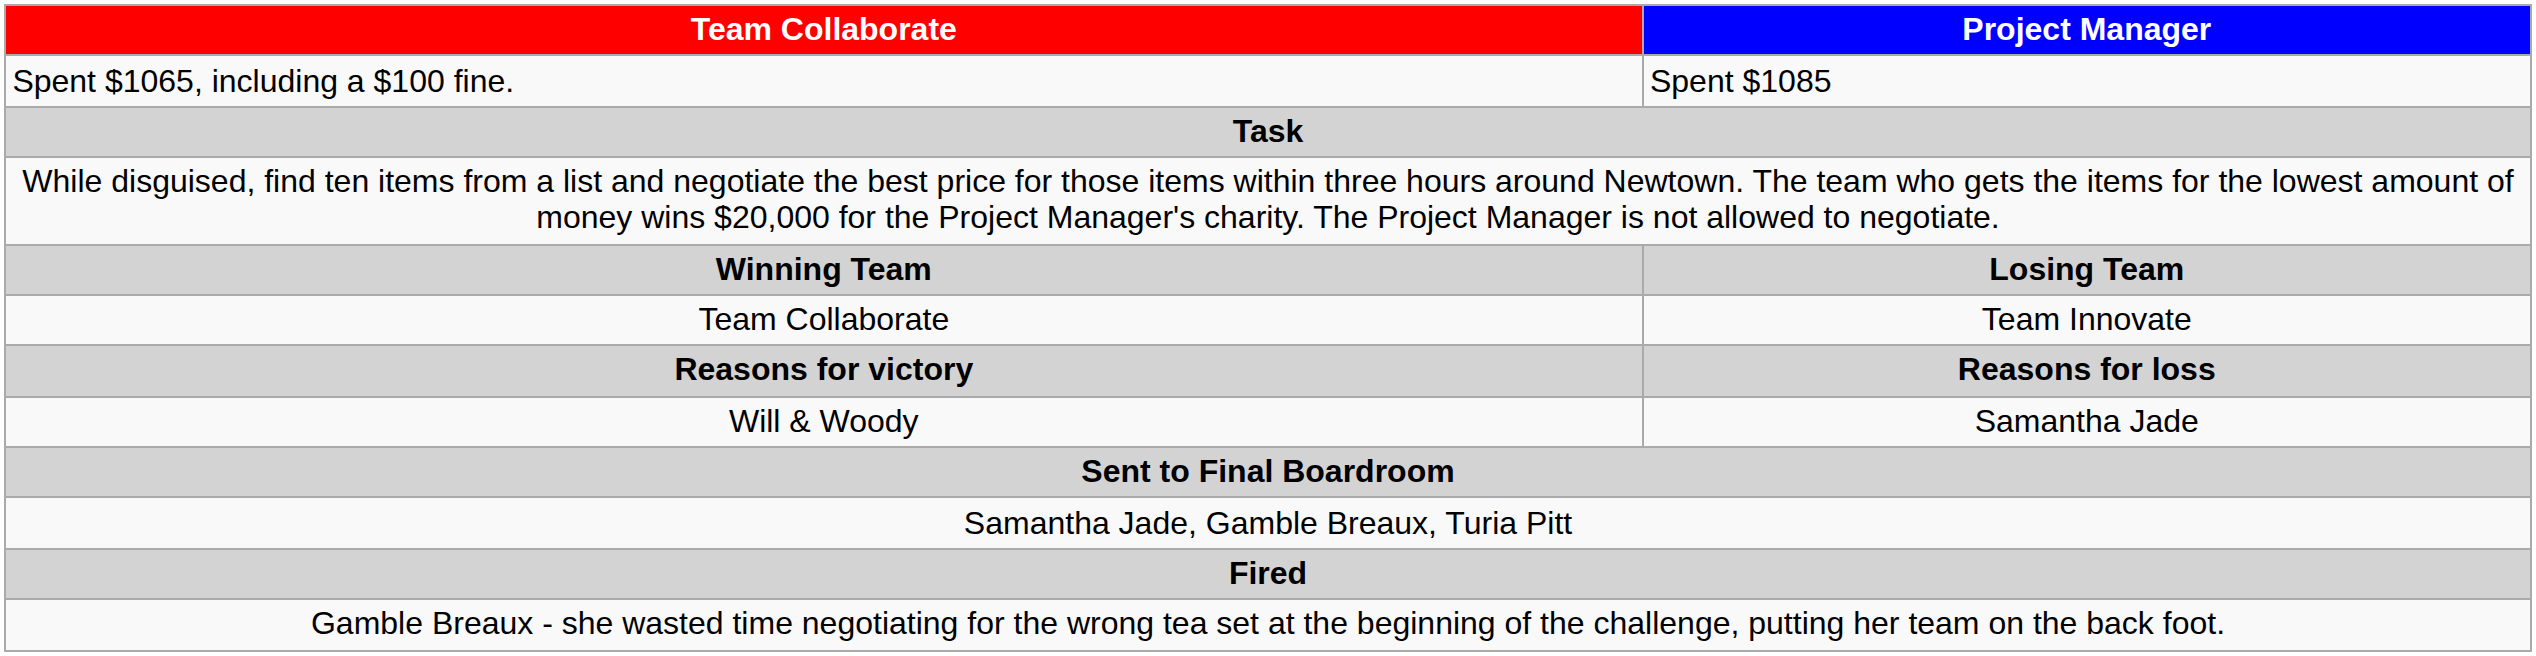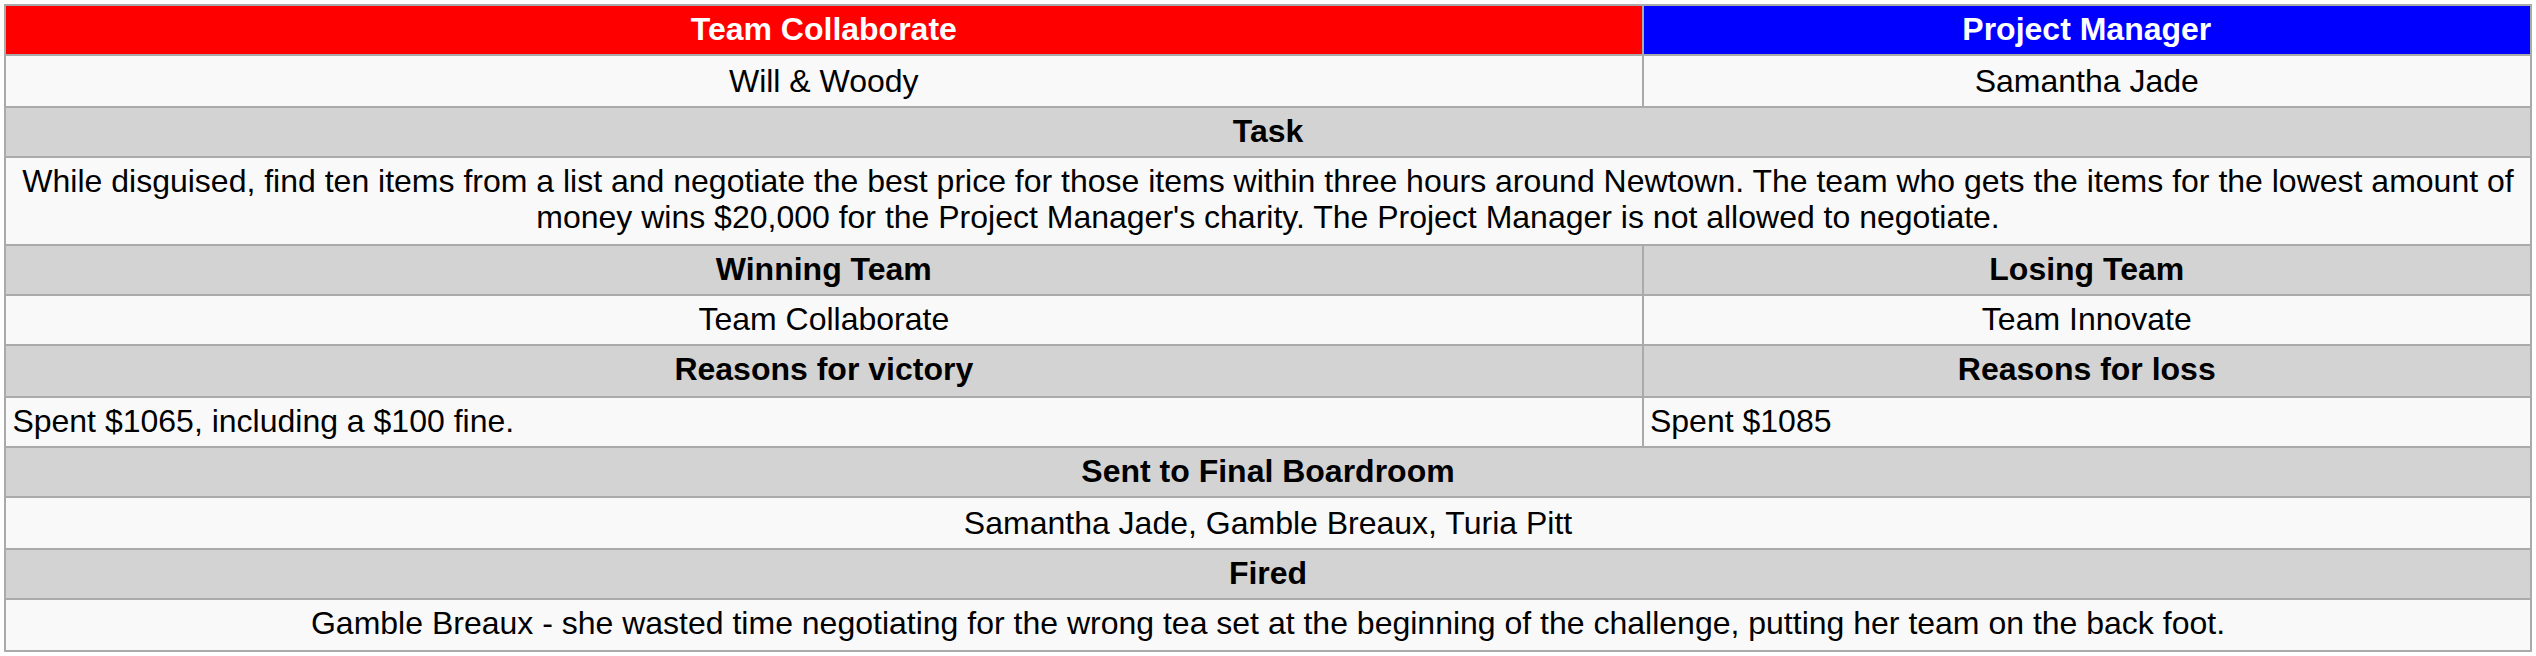rows swapped: Will & Woody <-> Spent $1065, including a $100 fine.
